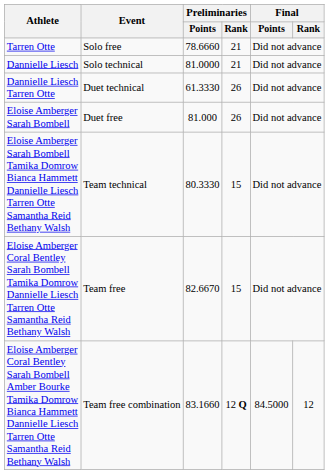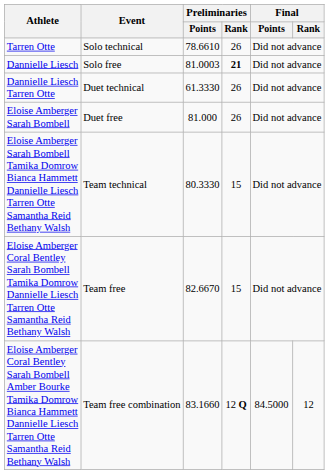Tarren Otte | Event: Solo free -> Solo technical
Tarren Otte | Preliminaries / Points: 78.6660 -> 78.6610
Tarren Otte | Preliminaries / Rank: 21 -> 26
Dannielle Liesch | Event: Solo technical -> Solo free
Dannielle Liesch | Preliminaries / Points: 81.0000 -> 81.0003
Dannielle Liesch | Preliminaries / Rank: normal -> bold
